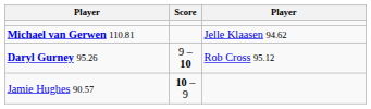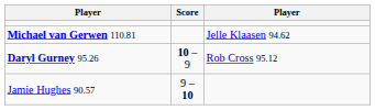Daryl Gurney 95.26 | Score: 9 – 10 -> 10 – 9
Jamie Hughes 90.57 | Score: 10 – 9 -> 9 – 10
